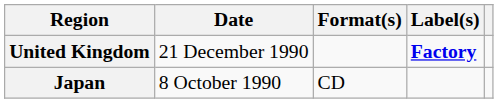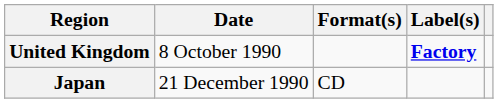United Kingdom | Date: 21 December 1990 -> 8 October 1990
Japan | Date: 8 October 1990 -> 21 December 1990
